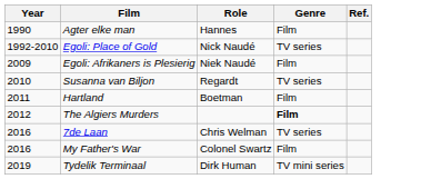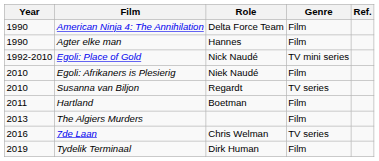+ row: 1990 | American Ninja 4: The Annihilation | Delta Force Team | Film
Egoli: Place of Gold | Genre: TV series -> TV mini series
Egoli: Afrikaners is Plesierig | Year: 2009 -> 2010
The Algiers Murders | Year: 2012 -> 2013
The Algiers Murders | Genre: bold -> normal
- row: 2016 | My Father's War | Colonel Swartz | Film
Tydelik Terminaal | Genre: TV mini series -> Film
